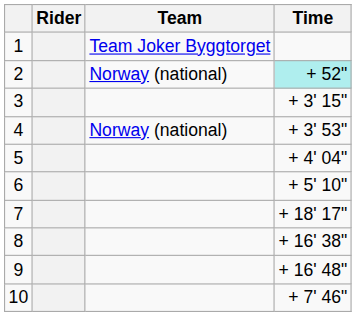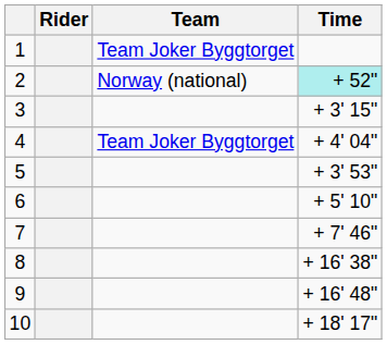4 | Team: Norway (national) -> Team Joker Byggtorget
4 | Time: + 3' 53" -> + 4' 04"
5 | Time: + 4' 04" -> + 3' 53"
7 | Time: + 18' 17" -> + 7' 46"
10 | Time: + 7' 46" -> + 18' 17"
